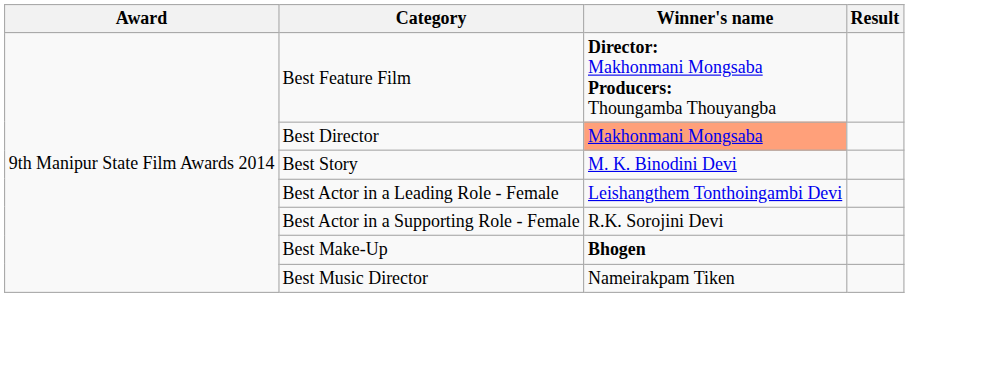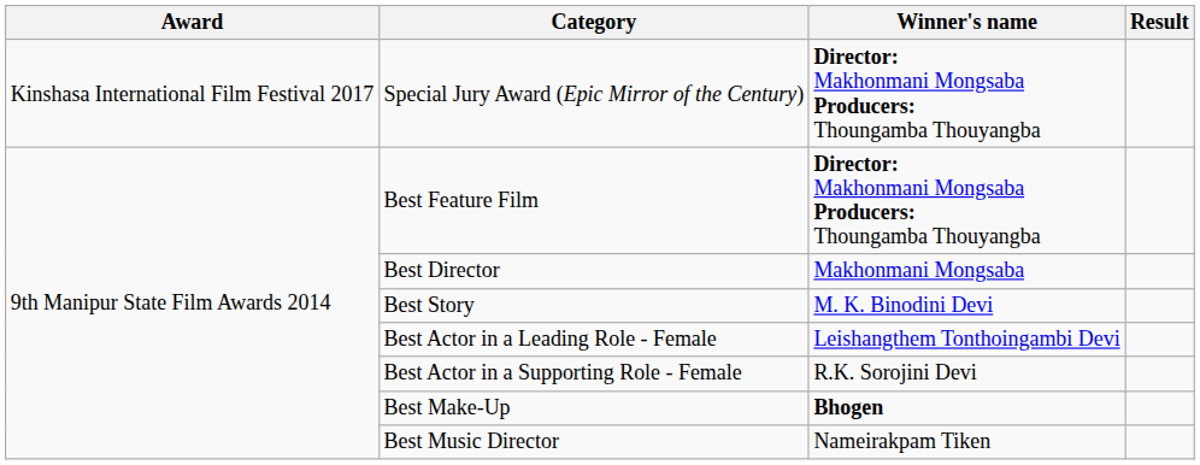+ row: Kinshasa International Film Festival 2017 | Special Jury Award (Epic Mirror of the Century) | Director: Makhonmani Mongsaba Producers: Thoungamba Thouyangba
Best Director | Winner's name: lightsalmon background -> no background
